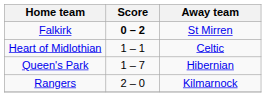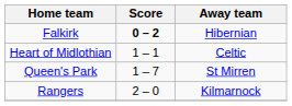Falkirk | Away team: St Mirren -> Hibernian
Queen's Park | Away team: Hibernian -> St Mirren
